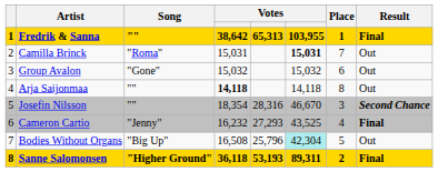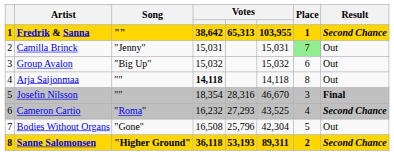Fredrik & Sanna | Result: Final -> Second Chance
Camilla Brinck | Song: "Roma" -> "Jenny"
Camilla Brinck | column 6: bold -> normal
Camilla Brinck | Place: no background -> lightgreen background
Group Avalon | Song: "Gone" -> "Big Up"
Josefin Nilsson | Result: Second Chance -> Final
Cameron Cartio | Song: "Jenny" -> "Roma"
Cameron Cartio | Result: Final -> Second Chance
Bodies Without Organs | Song: "Big Up" -> "Gone"
Bodies Without Organs | column 6: paleturquoise background -> no background
Sanne Salomonsen | Result: Final -> Second Chance
